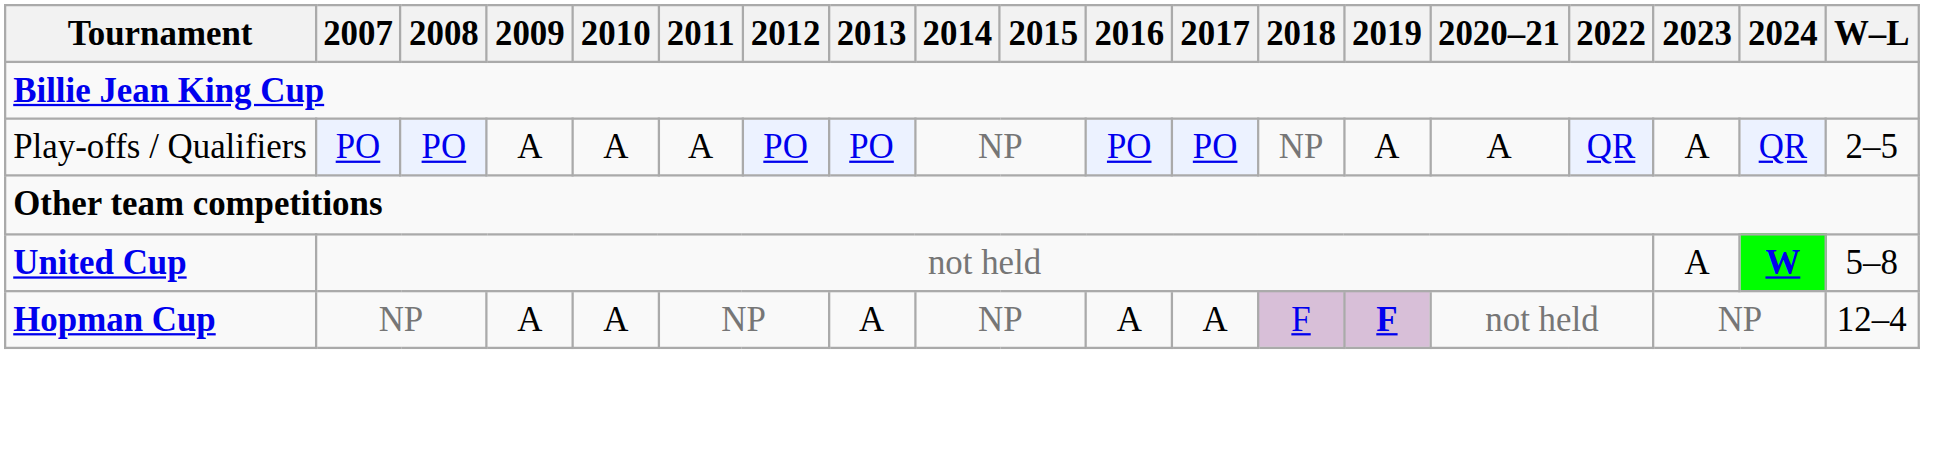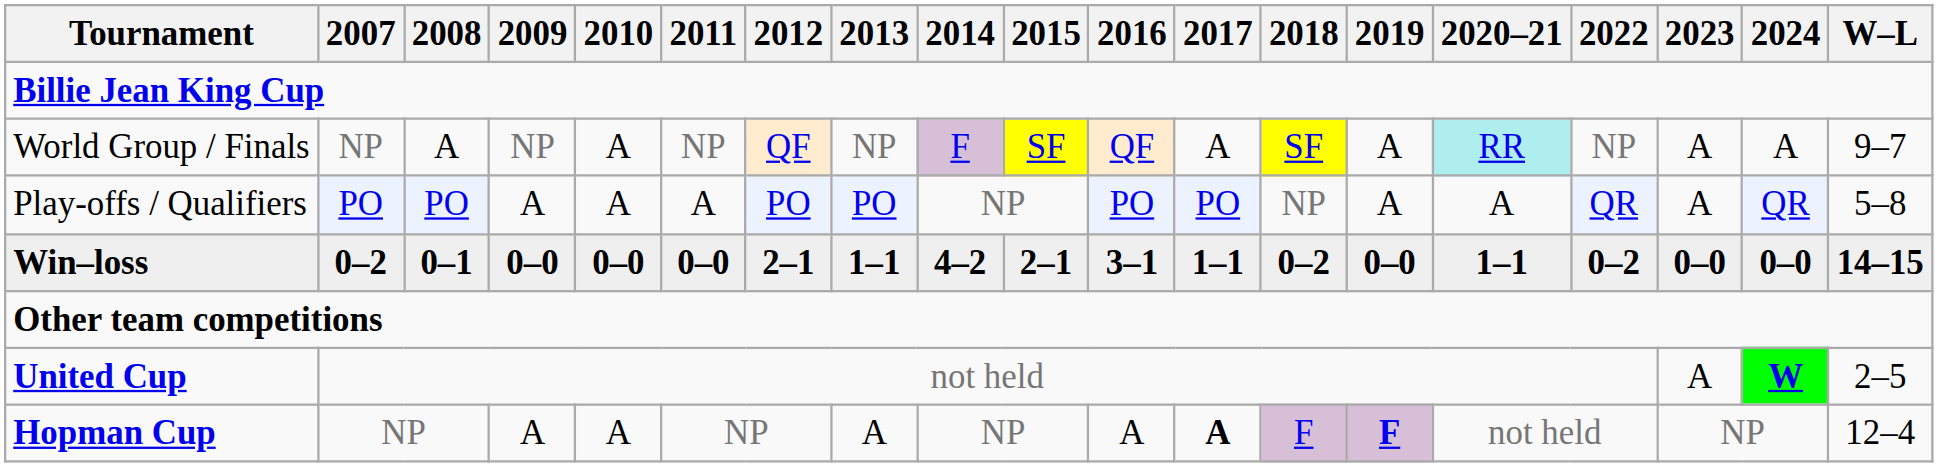+ row: World Group / Finals | NP | A | NP | A | NP | QF | NP | F | SF | QF | A | SF | A | RR | NP | A | A | 9–7
Play-offs / Qualifiers | W–L: 2–5 -> 5–8
+ row: Win–loss | 0–2 | 0–1 | 0–0 | 0–0 | 0–0 | 2–1 | 1–1 | 4–2 | 2–1 | 3–1 | 1–1 | 0–2 | 0–0 | 1–1 | 0–2 | 0–0 | 0–0 | 14–15
United Cup | W–L: 5–8 -> 2–5
Hopman Cup | 2017: normal -> bold
